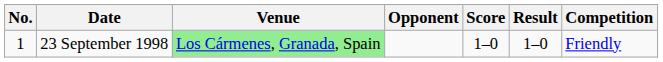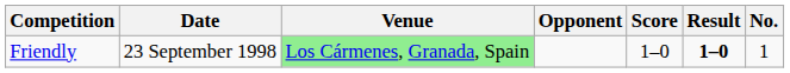columns swapped: No. <-> Competition
23 September 1998 | Result: normal -> bold
